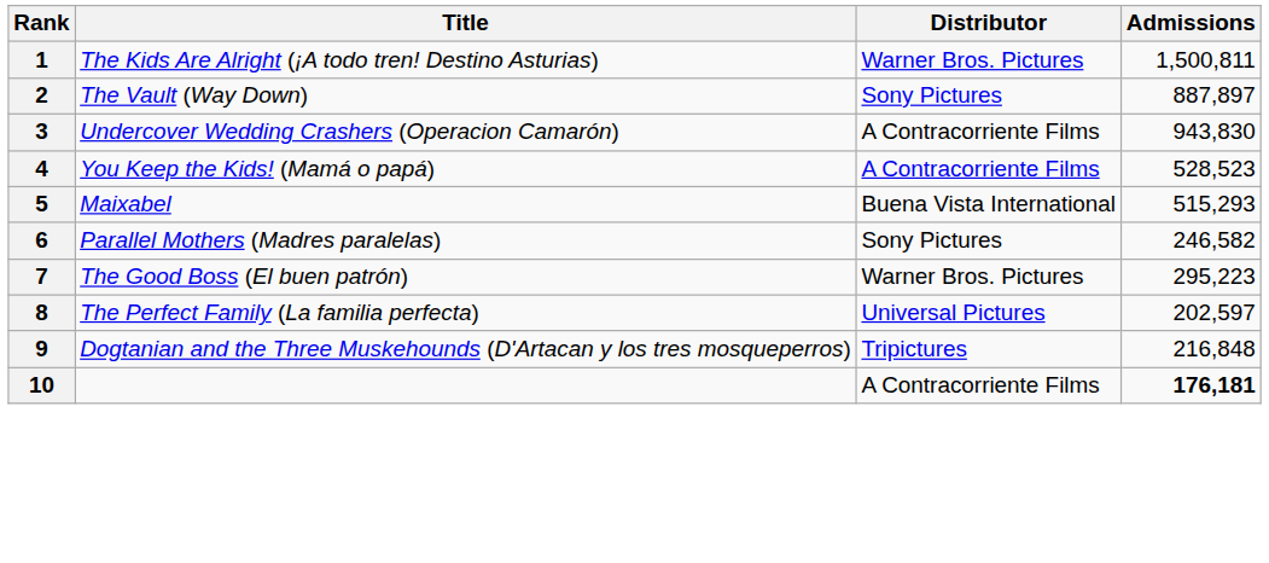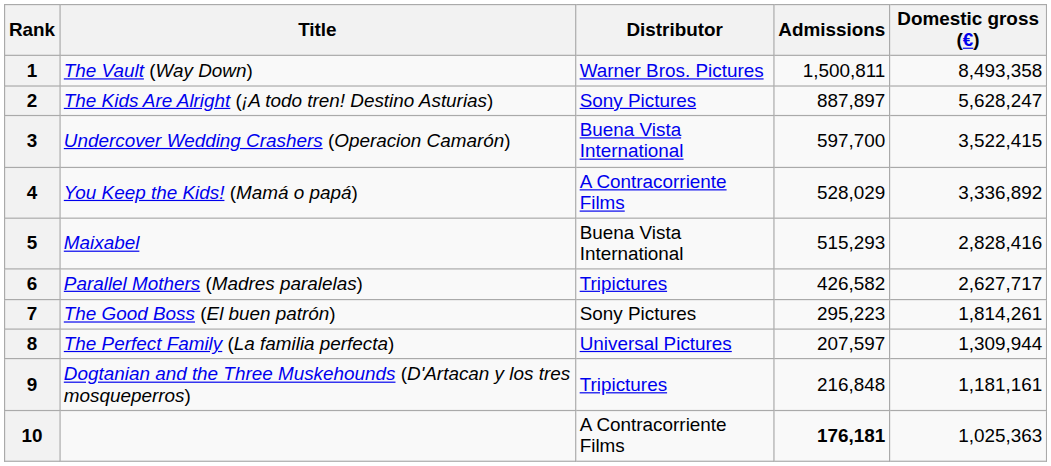+ column: Domestic gross (€) | 8,493,358 | 5,628,247 | 3,522,415 | 3,336,892 | 2,828,416 | 2,627,717 | 1,814,261 | 1,309,944 | 1,181,161 | 1,025,363
1 | Title: The Kids Are Alright (¡A todo tren! Destino Asturias) -> The Vault (Way Down)
2 | Title: The Vault (Way Down) -> The Kids Are Alright (¡A todo tren! Destino Asturias)
3 | Distributor: A Contracorriente Films -> Buena Vista International
3 | Admissions: 943,830 -> 597,700
4 | Admissions: 528,523 -> 528,029
6 | Distributor: Sony Pictures -> Tripictures
6 | Admissions: 246,582 -> 426,582
7 | Distributor: Warner Bros. Pictures -> Sony Pictures
8 | Admissions: 202,597 -> 207,597
